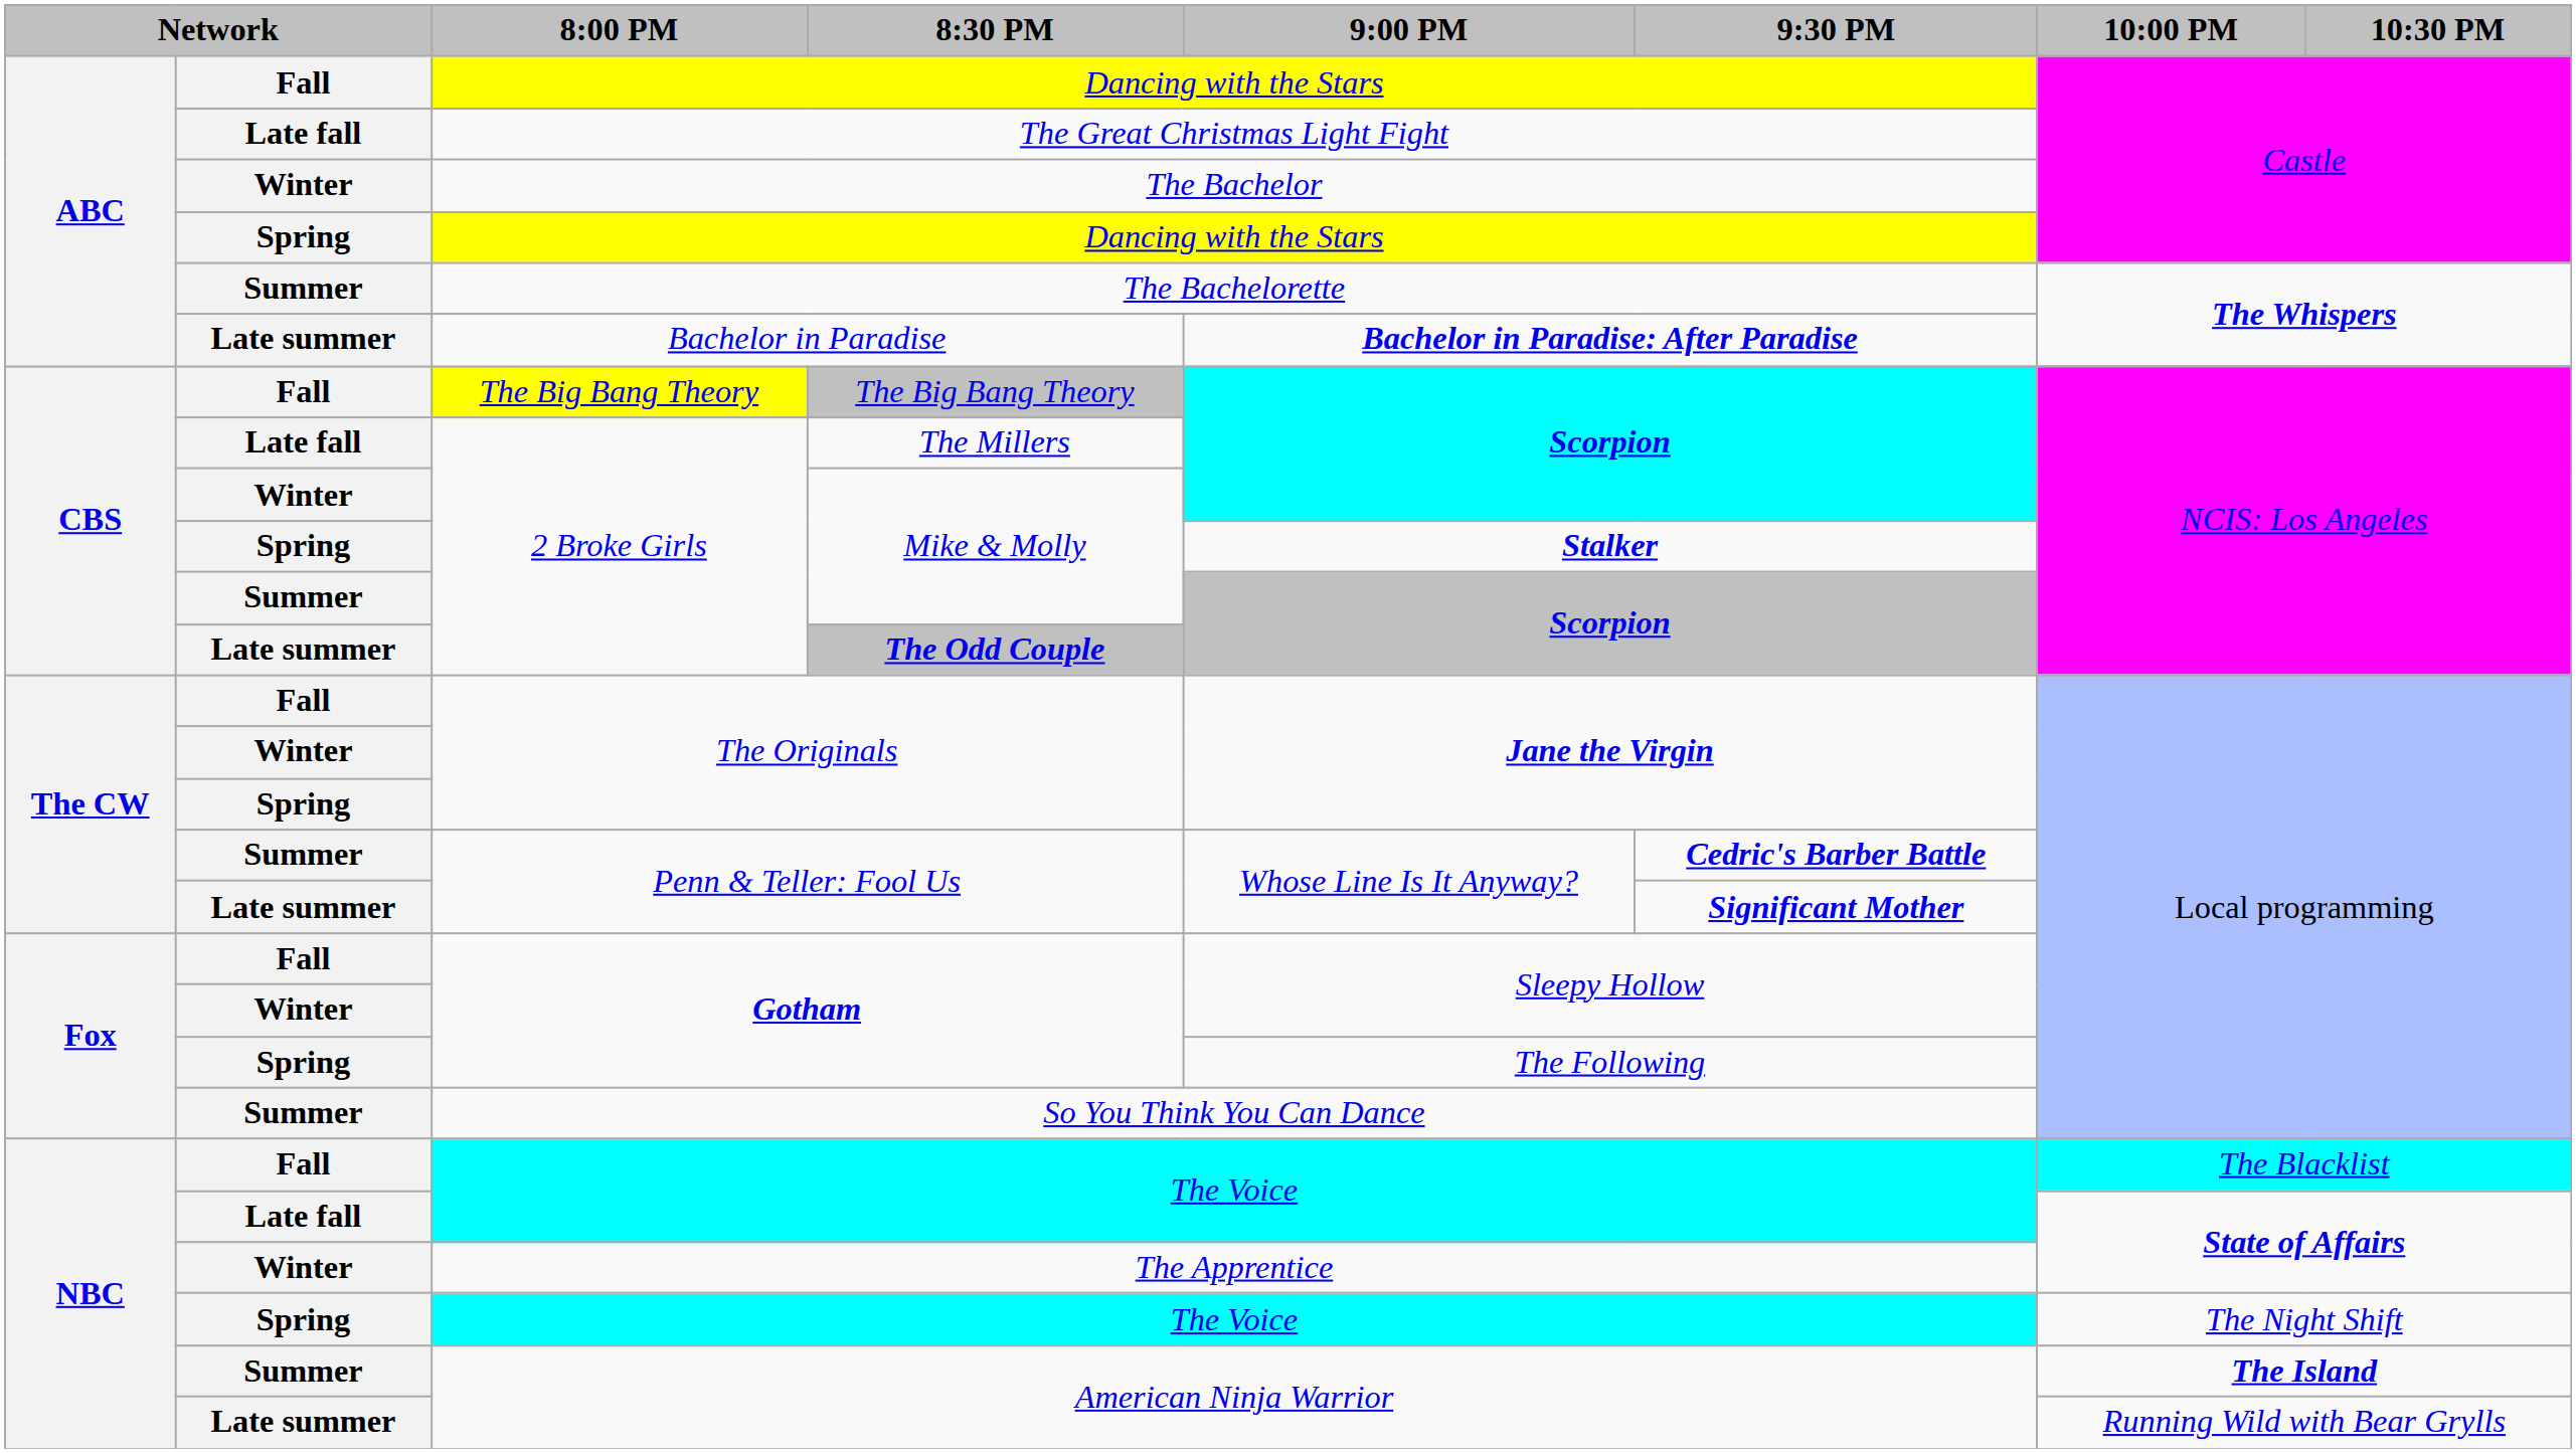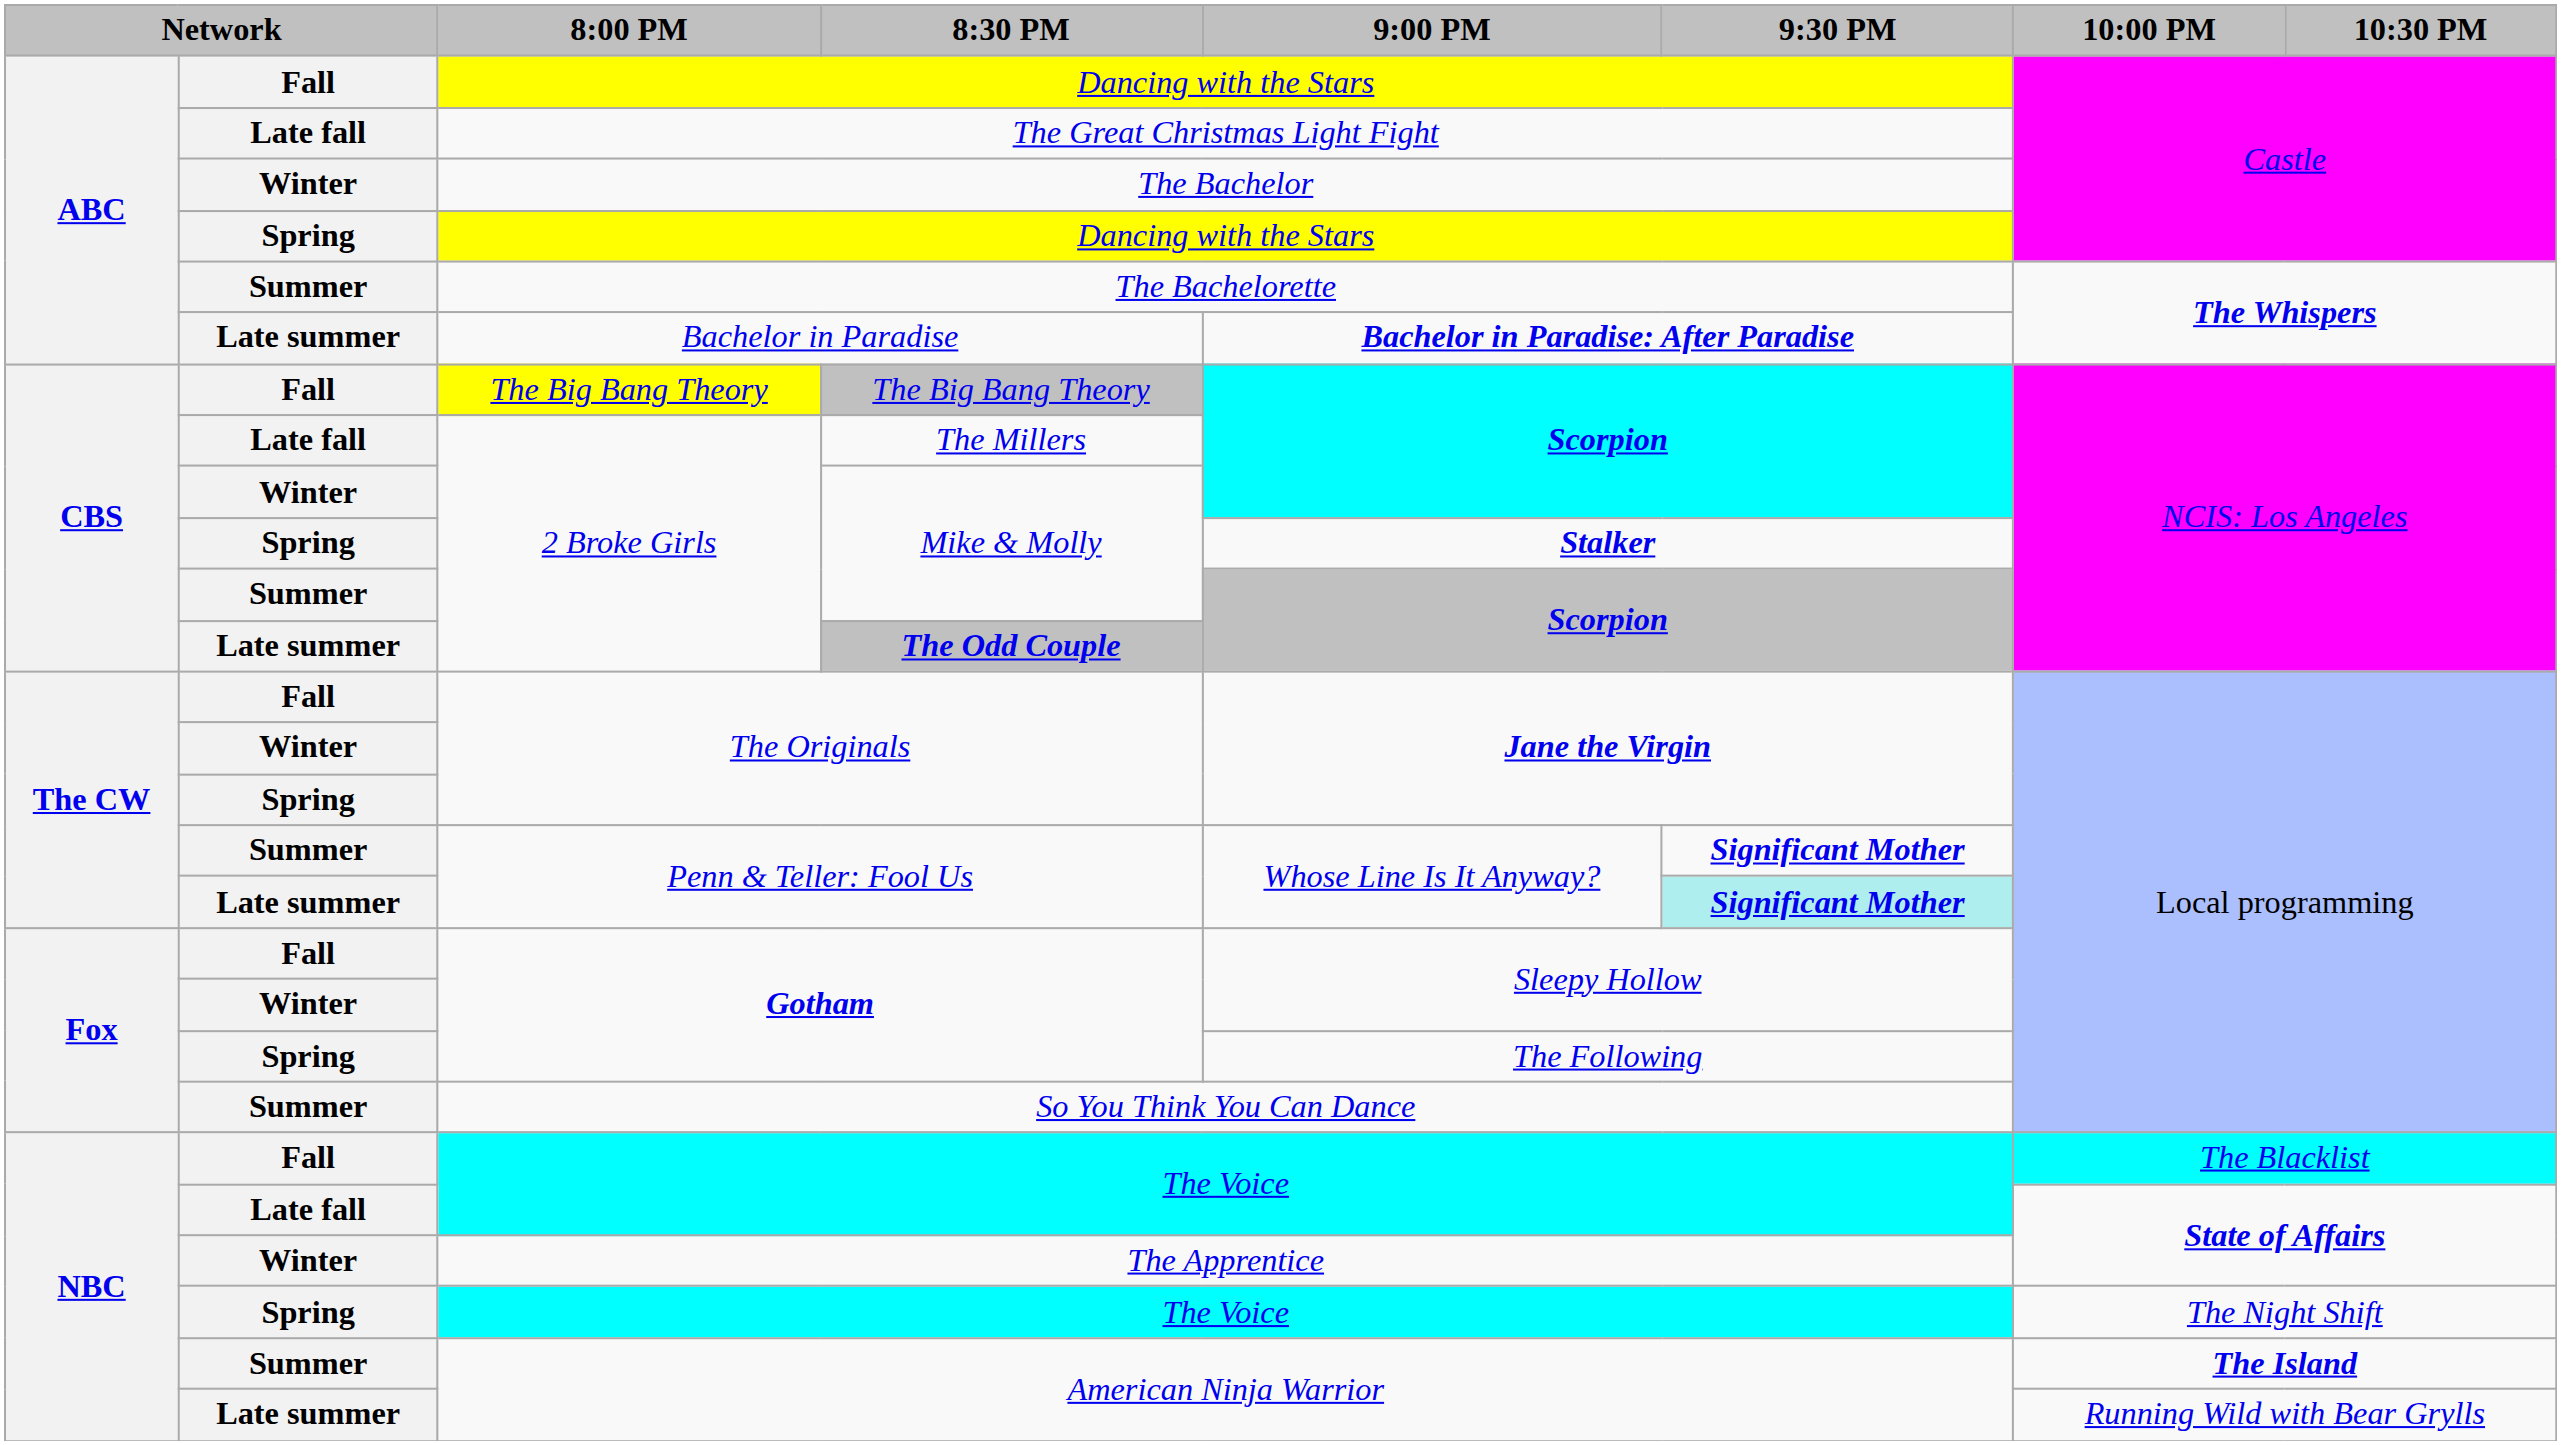Summer / Penn & Teller: Fool Us | 9:30 PM: Cedric's Barber Battle -> Significant Mother
Late summer / Penn & Teller: Fool Us | 9:30 PM: no background -> paleturquoise background
